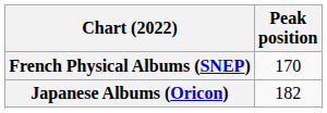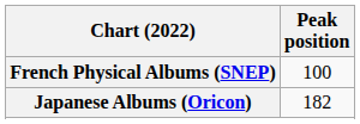French Physical Albums (SNEP) | Peak position: 170 -> 100
